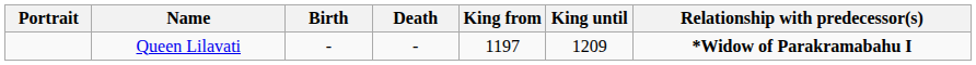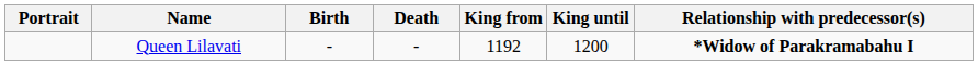Queen Lilavati | King from: 1197 -> 1192
Queen Lilavati | King until: 1209 -> 1200
